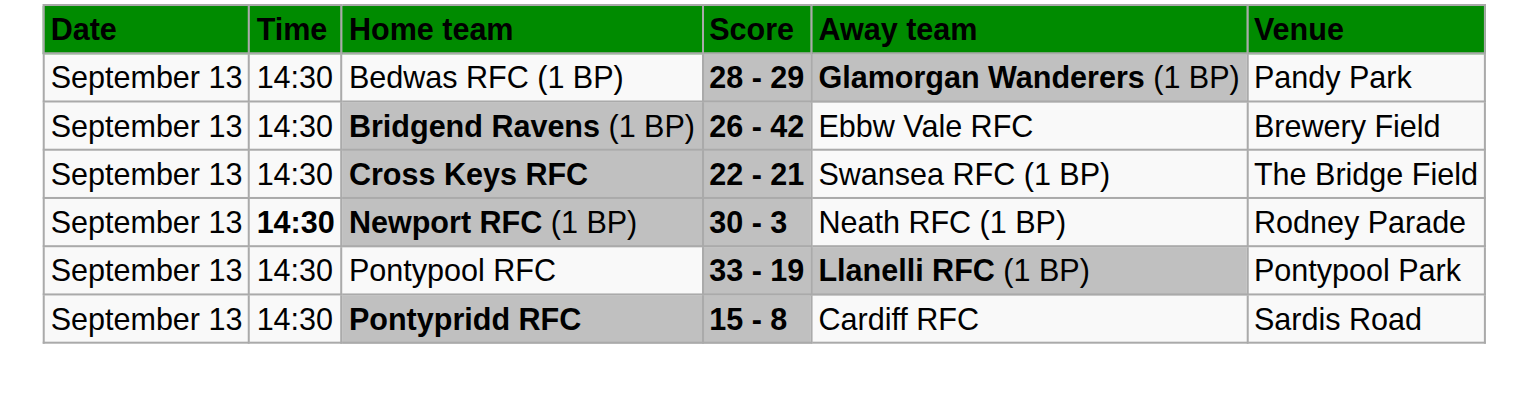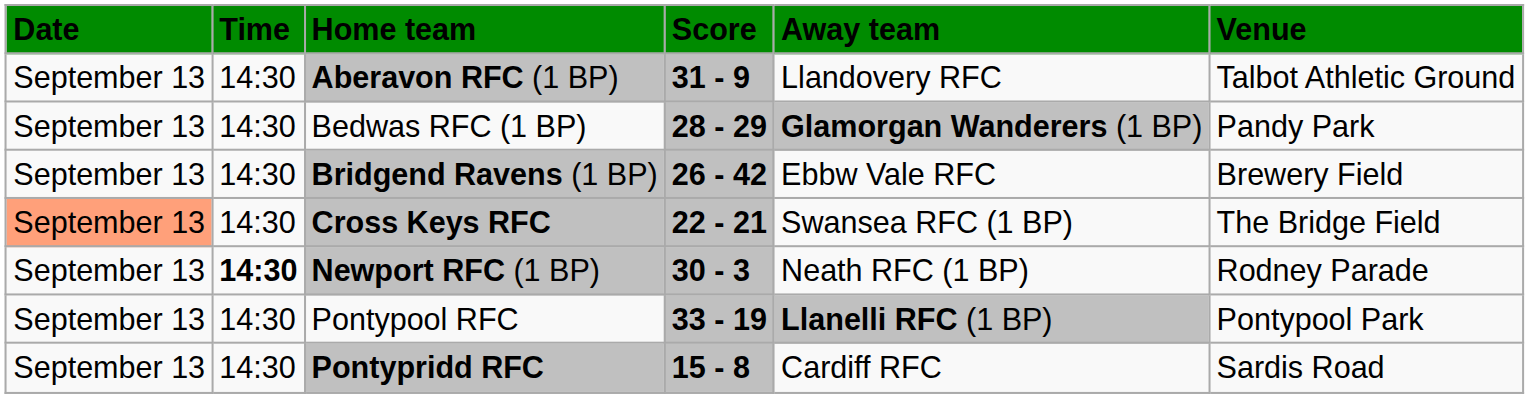+ row: September 13 | 14:30 | Aberavon RFC (1 BP) | 31 - 9 | Llandovery RFC | Talbot Athletic Ground
Cross Keys RFC | Date: no background -> lightsalmon background
